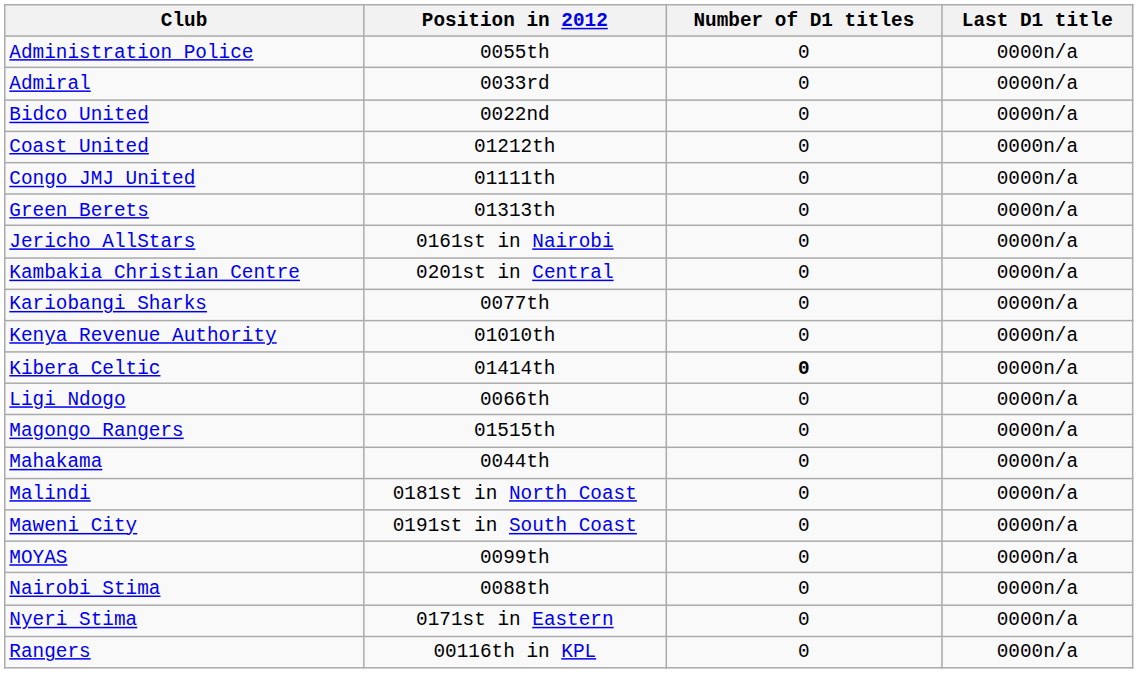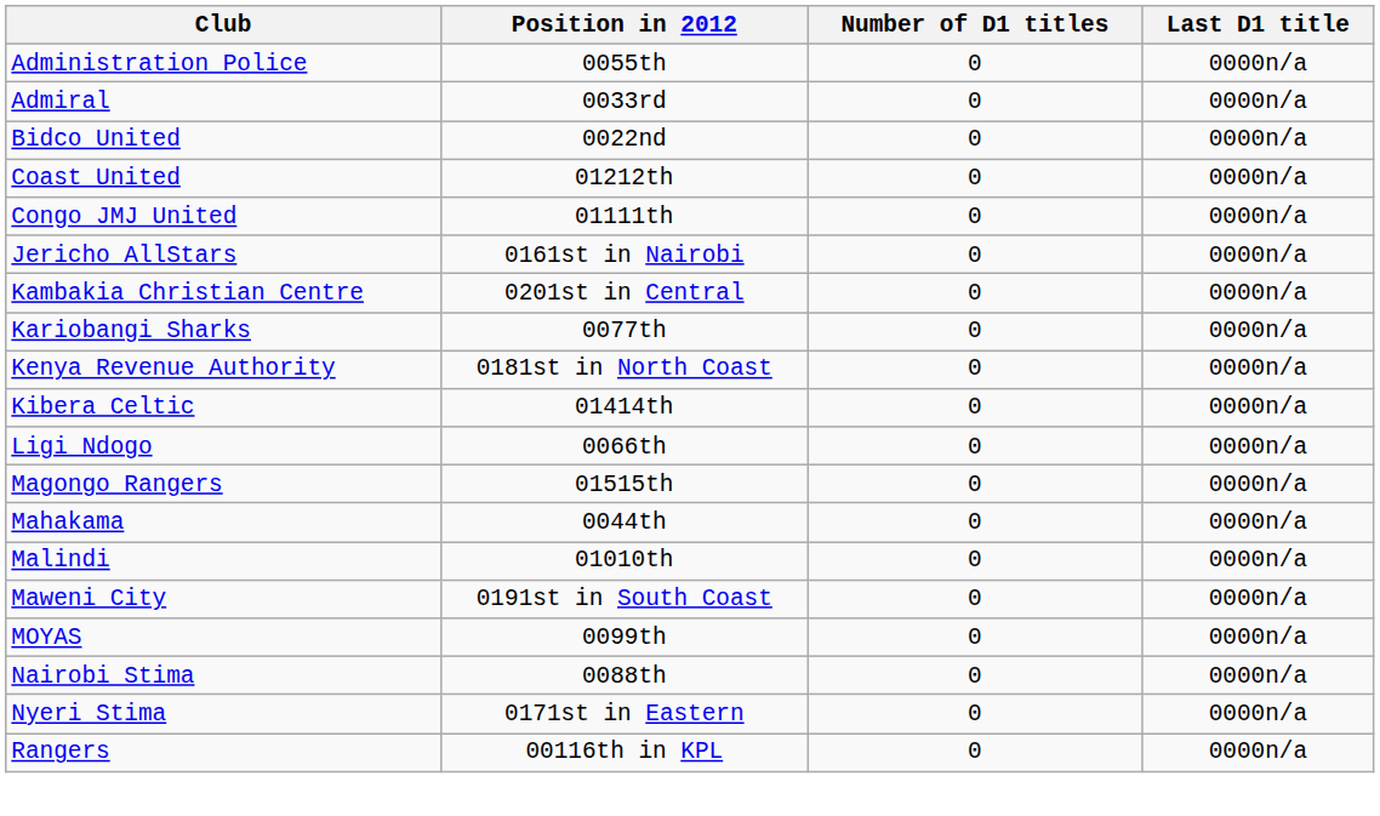- row: Green Berets | 01313th | 0 | 0000n/a
Kenya Revenue Authority | Position in 2012: 01010th -> 0181st in North Coast
Kibera Celtic | Number of D1 titles: bold -> normal
Malindi | Position in 2012: 0181st in North Coast -> 01010th
